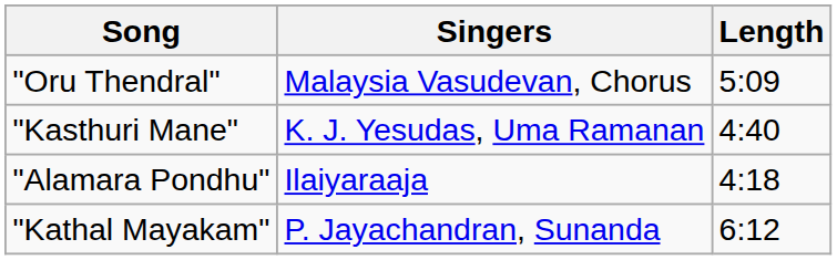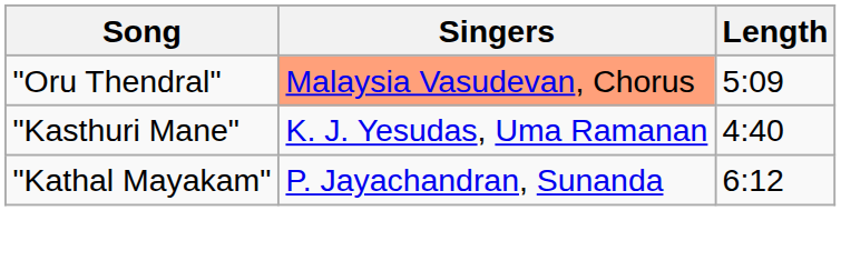"Oru Thendral" | Singers: no background -> lightsalmon background
- row: "Alamara Pondhu" | Ilaiyaraaja | 4:18
